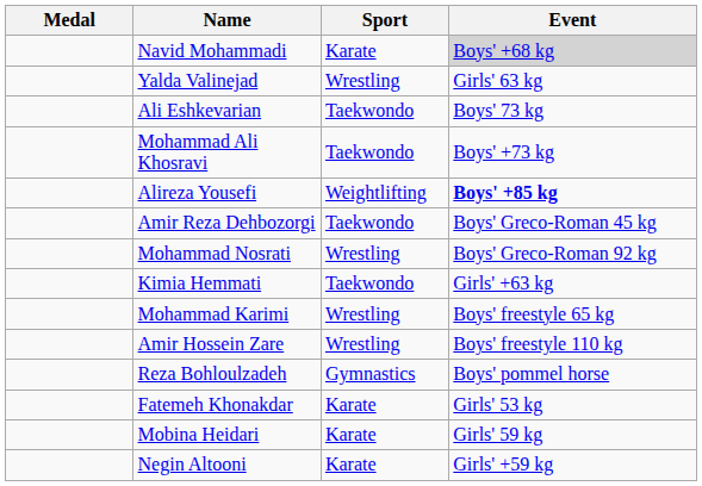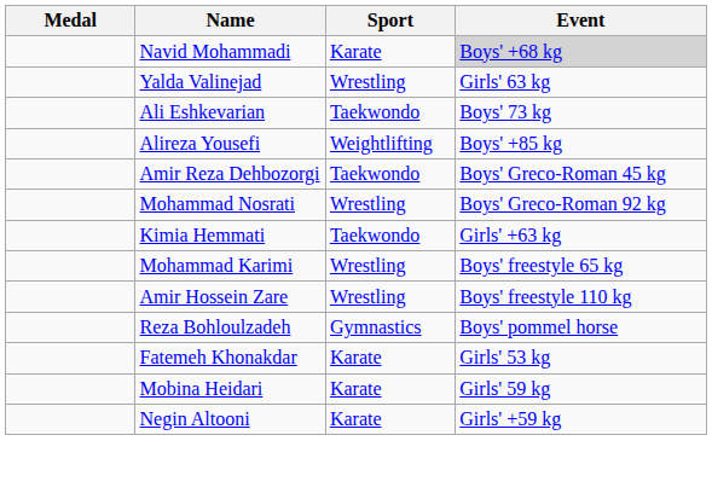- row: Mohammad Ali Khosravi | Taekwondo | Boys' +73 kg
Alireza Yousefi | Event: bold -> normal
